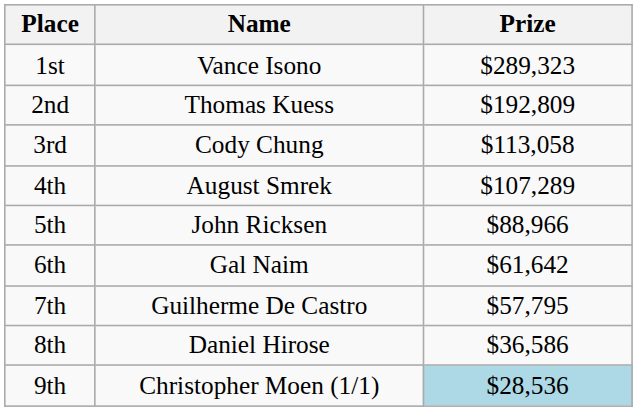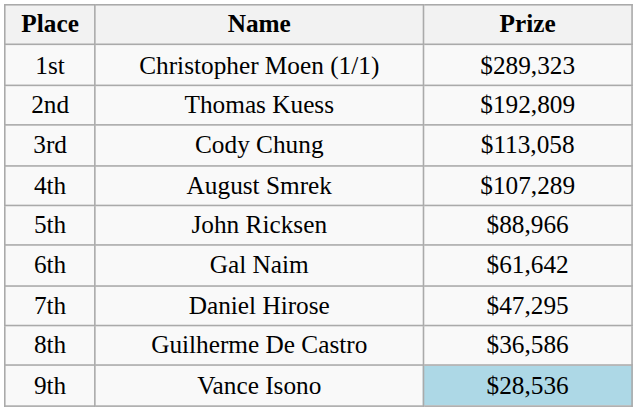1st | Name: Vance Isono -> Christopher Moen (1/1)
7th | Name: Guilherme De Castro -> Daniel Hirose
7th | Prize: $57,795 -> $47,295
8th | Name: Daniel Hirose -> Guilherme De Castro
9th | Name: Christopher Moen (1/1) -> Vance Isono
